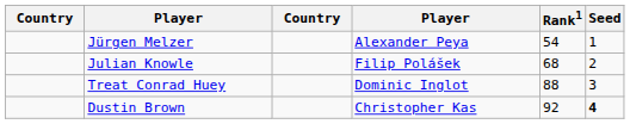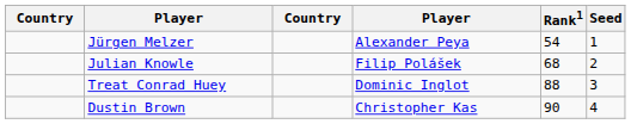Dustin Brown | Rank1: 92 -> 90
Dustin Brown | Seed: bold -> normal
